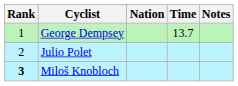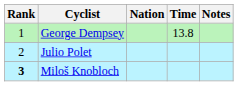George Dempsey | Time: 13.7 -> 13.8
